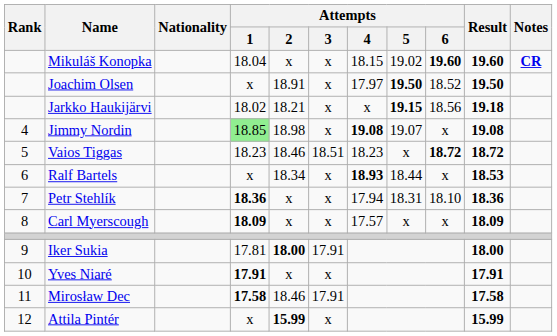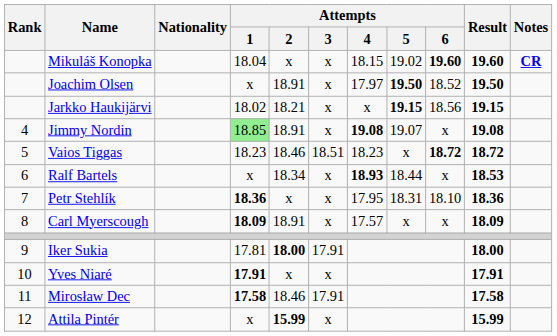Jarkko Haukijärvi | Result: 19.18 -> 19.15
Jimmy Nordin | Attempts / 2: 18.98 -> 18.91
Petr Stehlík | Attempts / 4: 17.94 -> 17.95
Carl Myerscough | Attempts / 2: x -> 18.91
